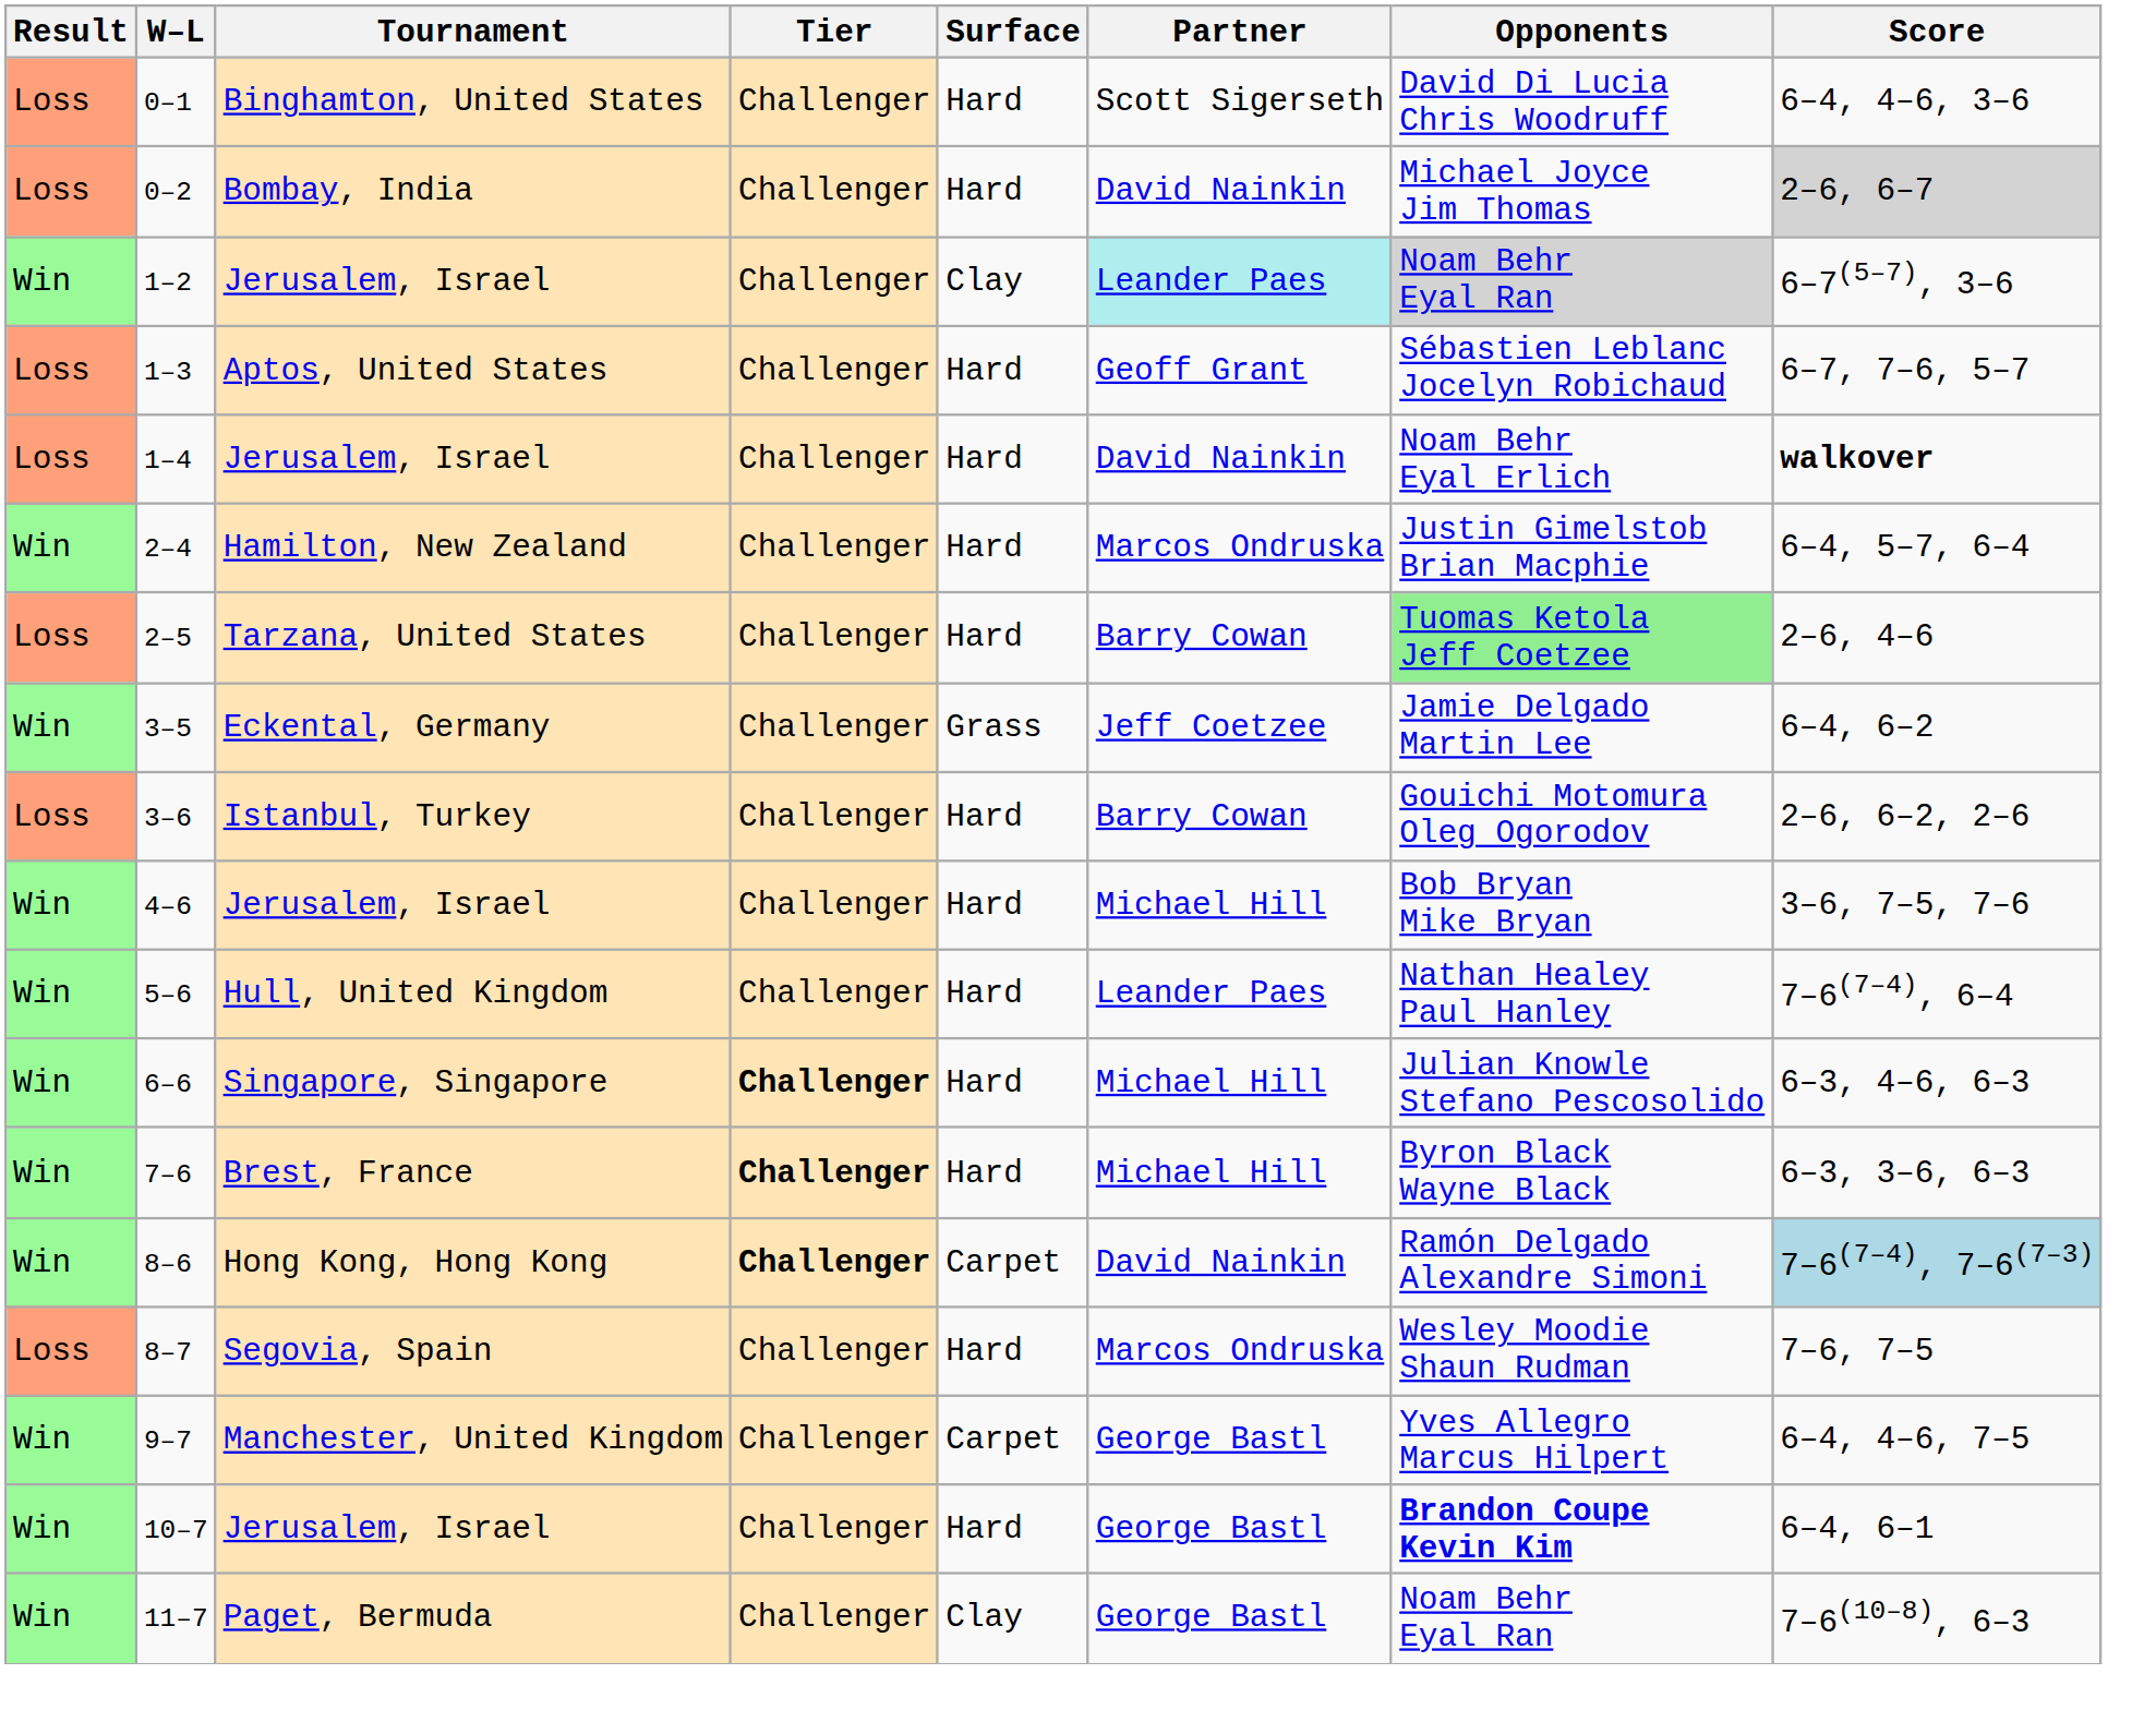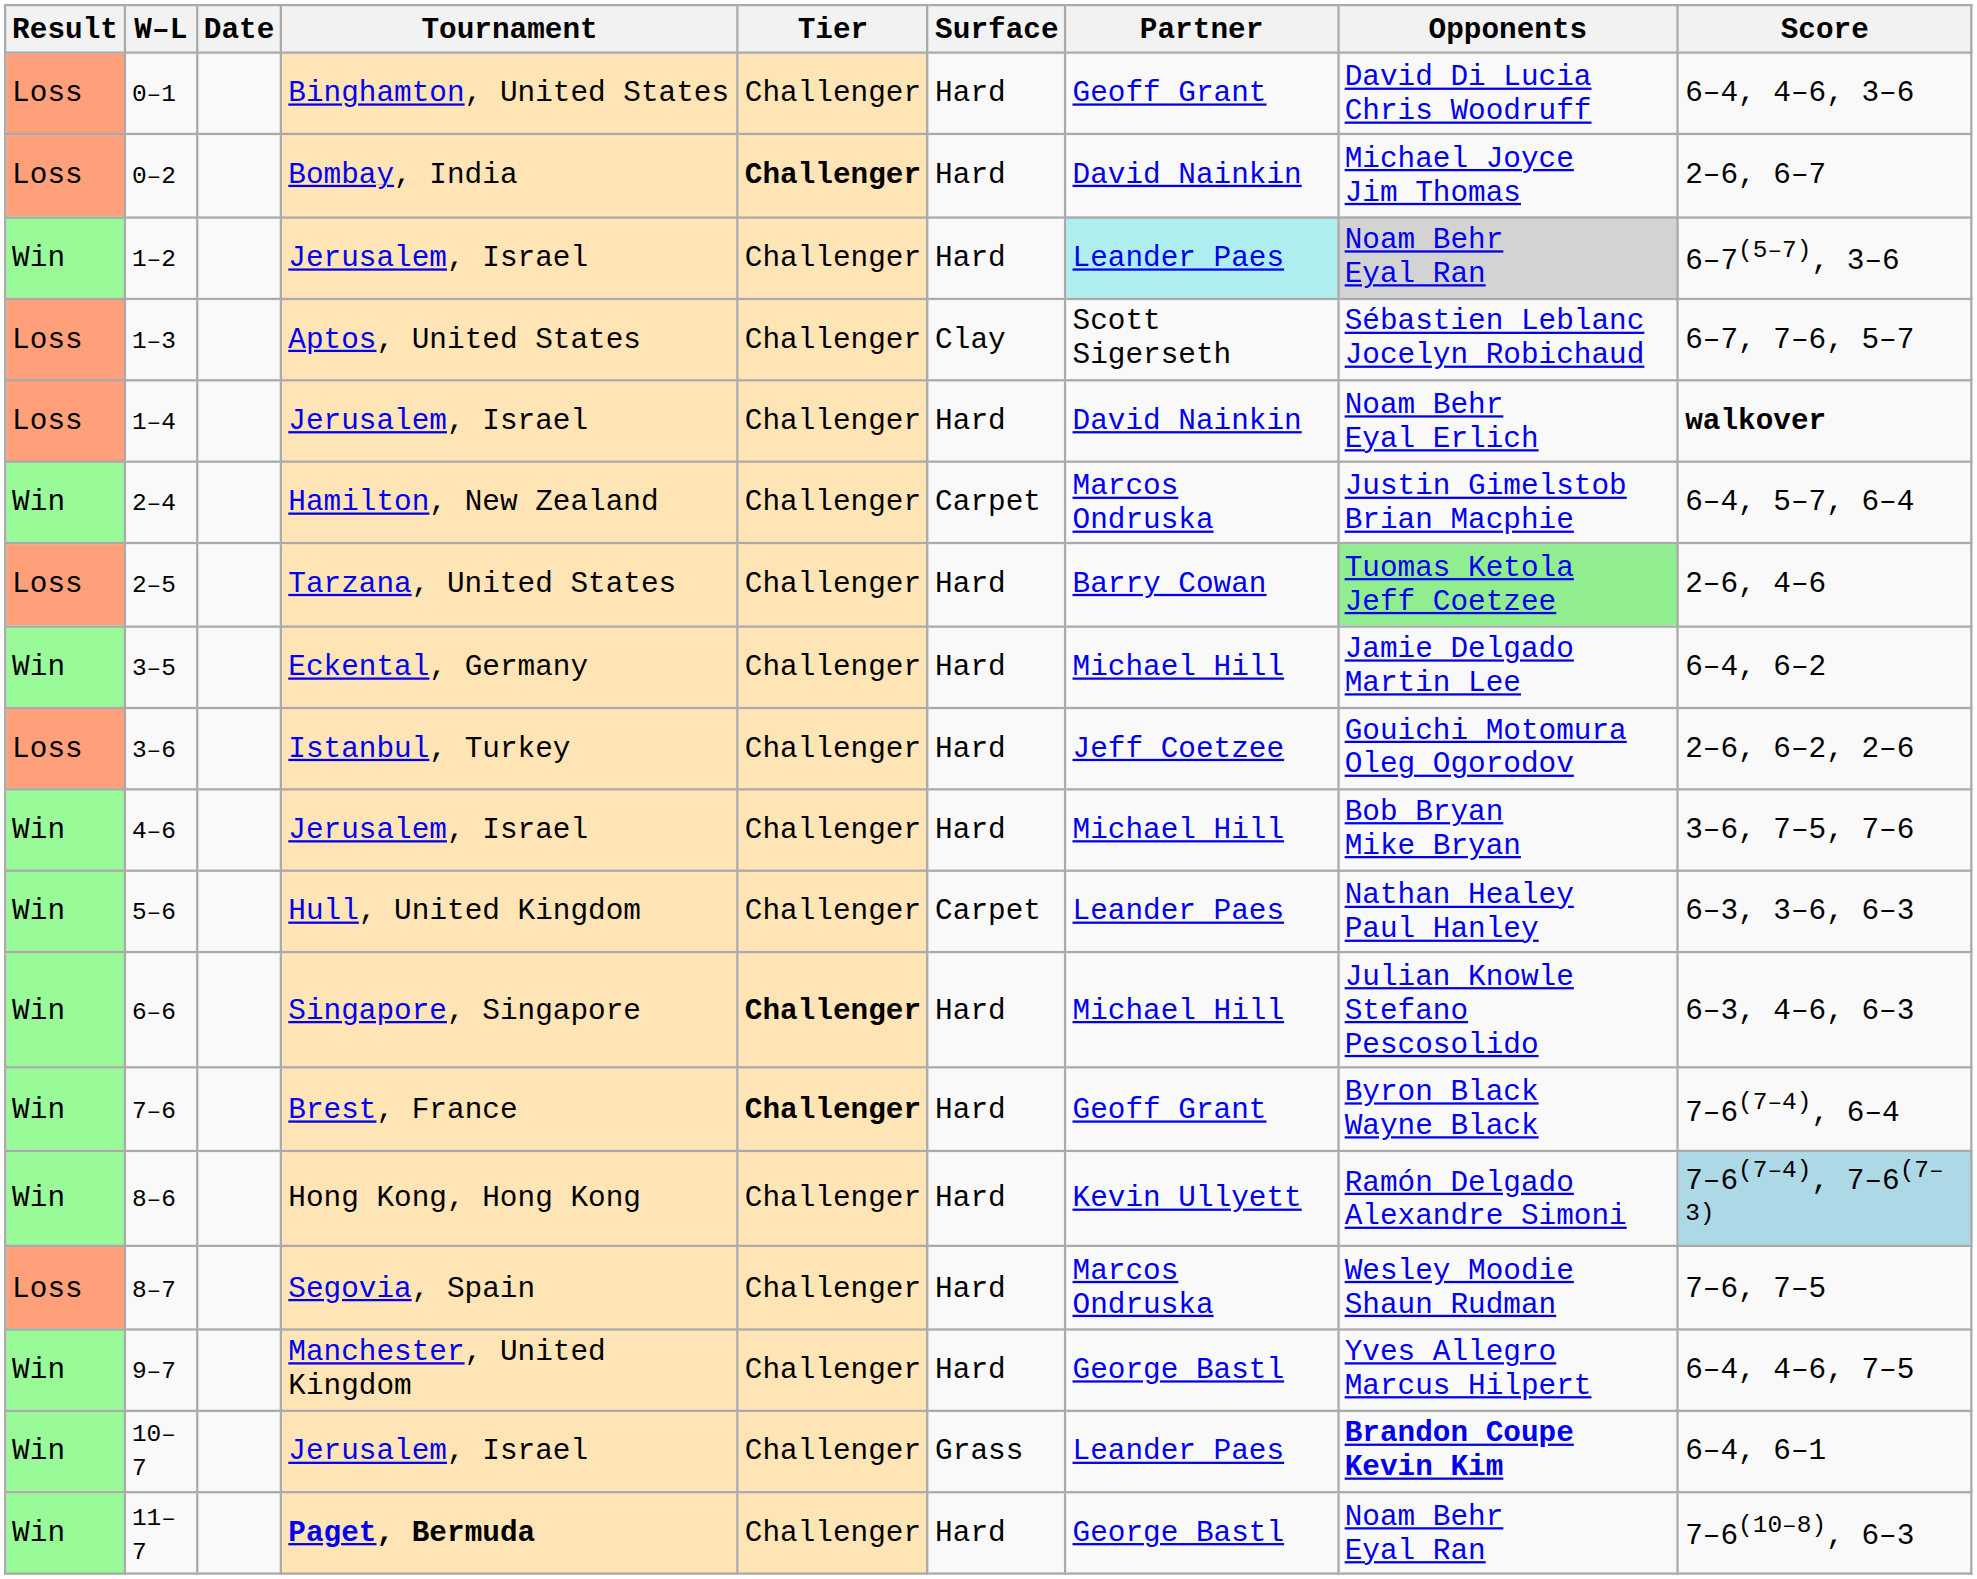+ column: Date
0–1 | Partner: Scott Sigerseth -> Geoff Grant
0–2 | Tier: normal -> bold
0–2 | Score: lightgrey background -> no background
1–2 | Surface: Clay -> Hard
1–3 | Surface: Hard -> Clay
1–3 | Partner: Geoff Grant -> Scott Sigerseth
2–4 | Surface: Hard -> Carpet
3–5 | Surface: Grass -> Hard
3–5 | Partner: Jeff Coetzee -> Michael Hill
3–6 | Partner: Barry Cowan -> Jeff Coetzee
5–6 | Surface: Hard -> Carpet
5–6 | Score: 7–6(7–4), 6–4 -> 6–3, 3–6, 6–3
7–6 | Partner: Michael Hill -> Geoff Grant
7–6 | Score: 6–3, 3–6, 6–3 -> 7–6(7–4), 6–4
8–6 | Tier: bold -> normal
8–6 | Surface: Carpet -> Hard
8–6 | Partner: David Nainkin -> Kevin Ullyett
9–7 | Surface: Carpet -> Hard
10–7 | Surface: Hard -> Grass
10–7 | Partner: George Bastl -> Leander Paes
11–7 | Tournament: normal -> bold
11–7 | Surface: Clay -> Hard
